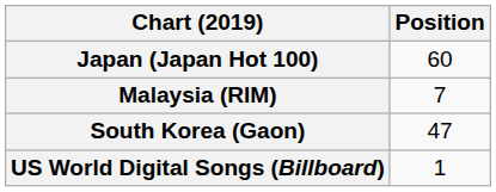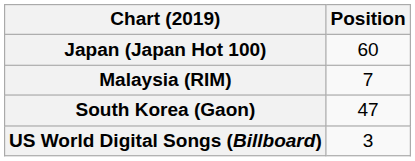US World Digital Songs (Billboard) | Position: 1 -> 3
